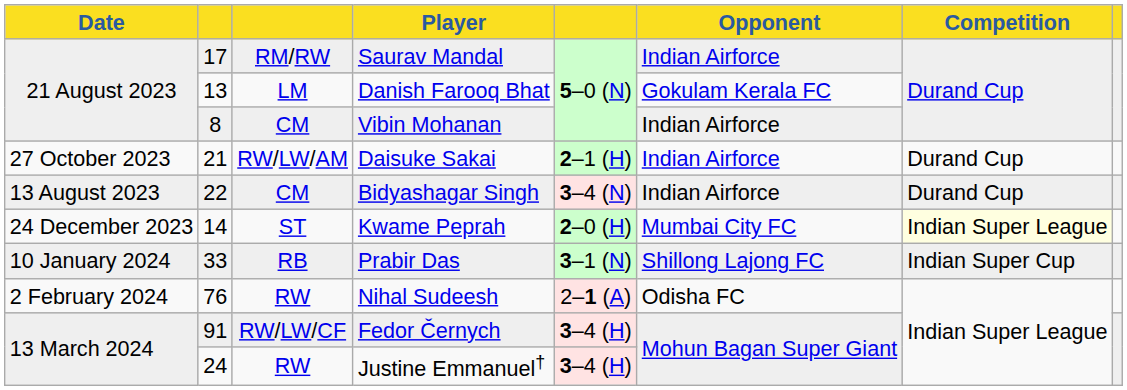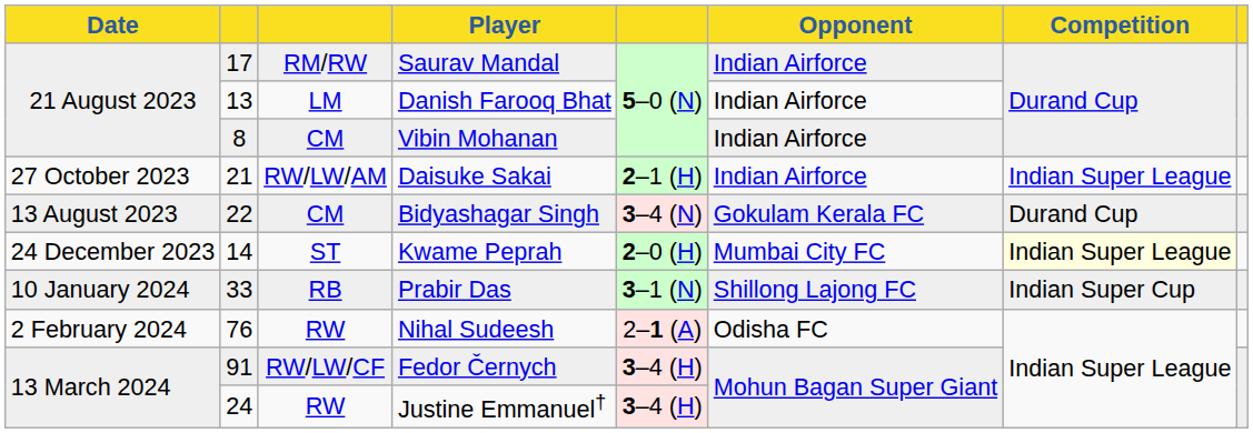Danish Farooq Bhat | Opponent: Gokulam Kerala FC -> Indian Airforce
Daisuke Sakai | Competition: Durand Cup -> Indian Super League
Bidyashagar Singh | Opponent: Indian Airforce -> Gokulam Kerala FC
